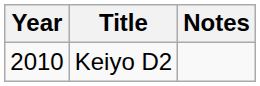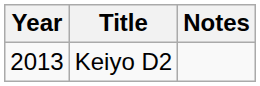Keiyo D2 | Year: 2010 -> 2013
